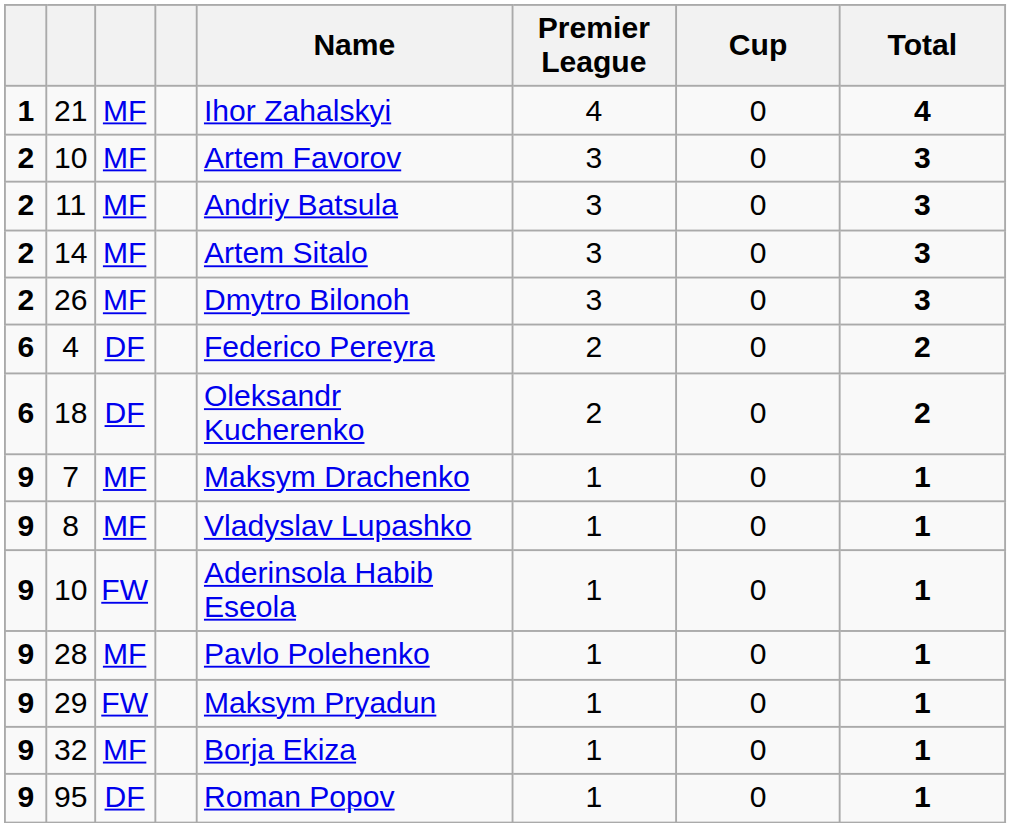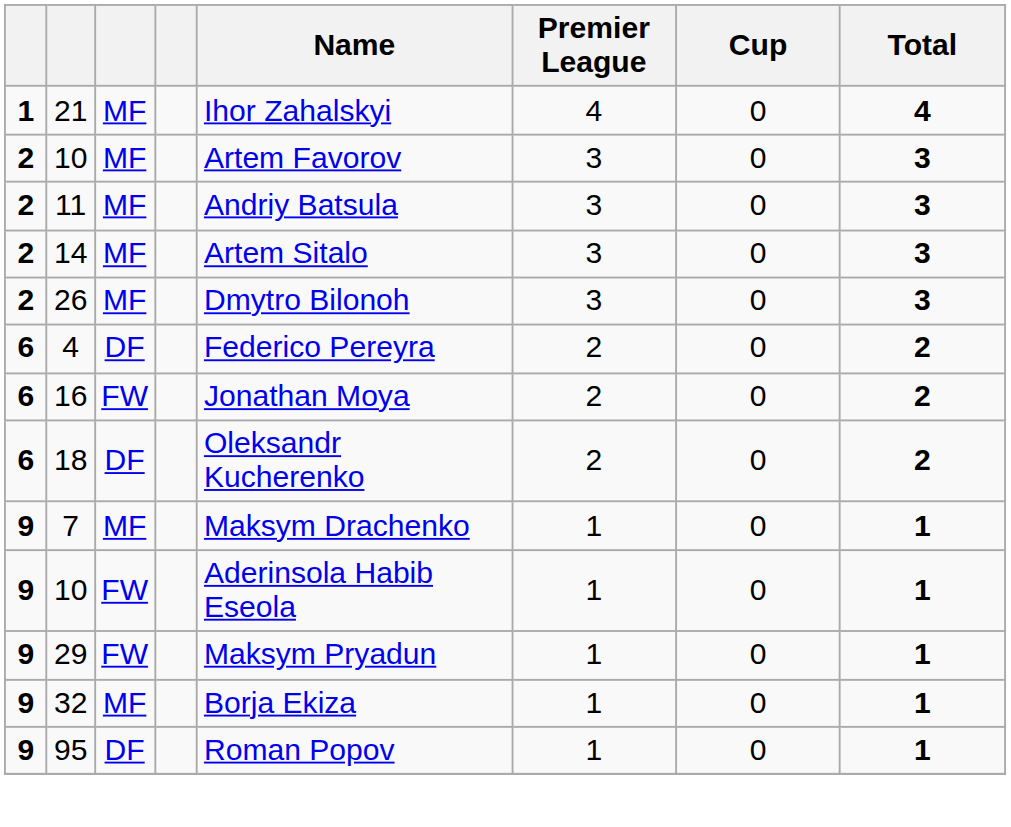+ row: 6 | 16 | FW | Jonathan Moya | 2 | 0 | 2
- row: 9 | 8 | MF | Vladyslav Lupashko | 1 | 0 | 1
- row: 9 | 28 | MF | Pavlo Polehenko | 1 | 0 | 1
